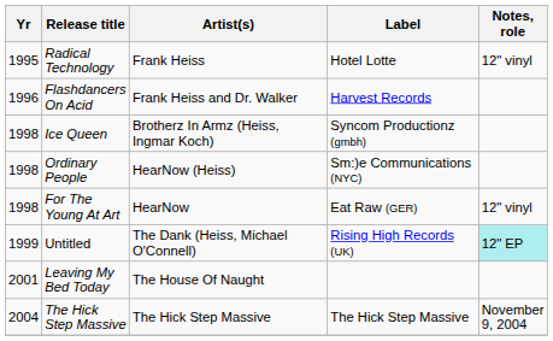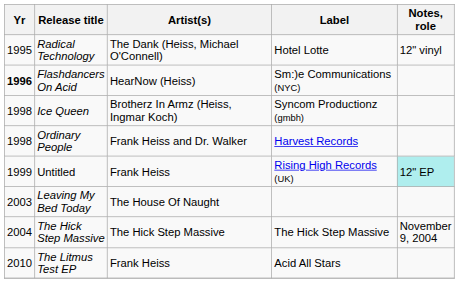Radical Technology | Artist(s): Frank Heiss -> The Dank (Heiss, Michael O'Connell)
Flashdancers On Acid | Yr: normal -> bold
Flashdancers On Acid | Artist(s): Frank Heiss and Dr. Walker -> HearNow (Heiss)
Flashdancers On Acid | Label: Harvest Records -> Sm:)e Communications (NYC)
Ordinary People | Artist(s): HearNow (Heiss) -> Frank Heiss and Dr. Walker
Ordinary People | Label: Sm:)e Communications (NYC) -> Harvest Records
- row: 1998 | For The Young At Art | HearNow | Eat Raw (GER) | 12" vinyl
Untitled | Artist(s): The Dank (Heiss, Michael O'Connell) -> Frank Heiss
Leaving My Bed Today | Yr: 2001 -> 2003
+ row: 2010 | The Litmus Test EP | Frank Heiss | Acid All Stars
